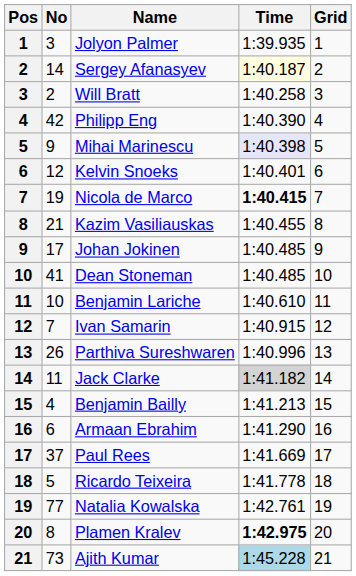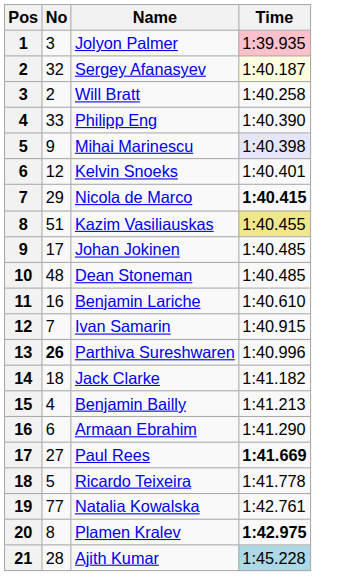- column: Grid | 1 | 2 | 3 | 4 | 5 | 6 | 7 | 8 | 9 | 10 | 11 | 12 | 13 | 14 | 15 | 16 | 17 | 18 | 19 | 20 | 21
Jolyon Palmer | Time: no background -> pink background
Sergey Afanasyev | No: 14 -> 32
Philipp Eng | No: 42 -> 33
Nicola de Marco | No: 19 -> 29
Kazim Vasiliauskas | No: 21 -> 51
Kazim Vasiliauskas | Time: no background -> khaki background
Dean Stoneman | No: 41 -> 48
Benjamin Lariche | No: 10 -> 16
Parthiva Sureshwaren | No: normal -> bold
Jack Clarke | No: 11 -> 18
Jack Clarke | Time: lightgrey background -> no background
Paul Rees | No: 37 -> 27
Paul Rees | Time: normal -> bold
Ajith Kumar | No: 73 -> 28
